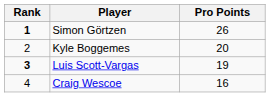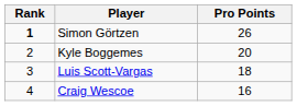Luis Scott-Vargas | Rank: bold -> normal
Luis Scott-Vargas | Pro Points: 19 -> 18
